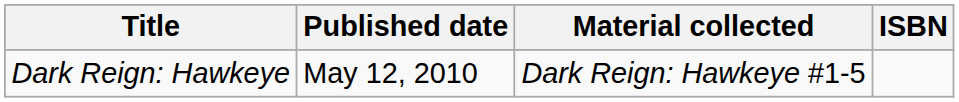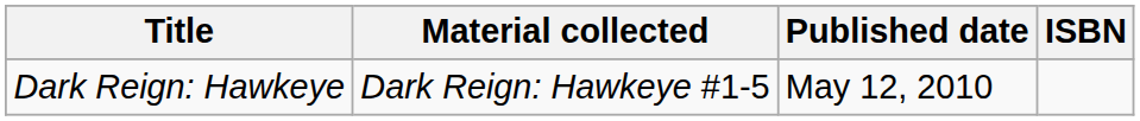columns swapped: Material collected <-> Published date
